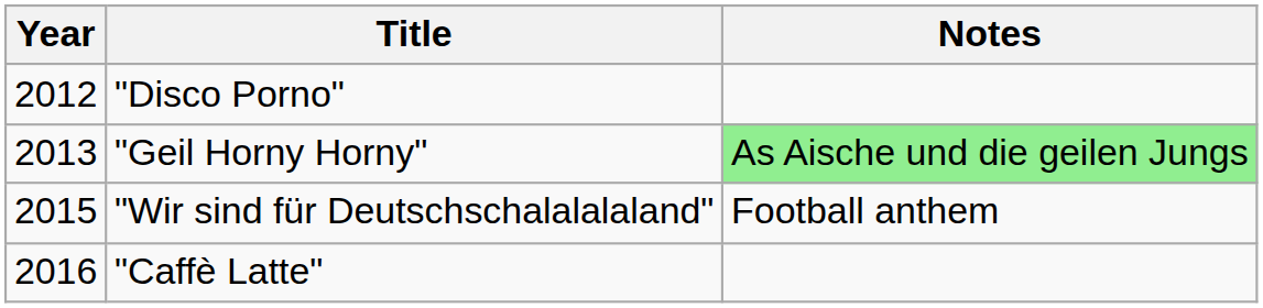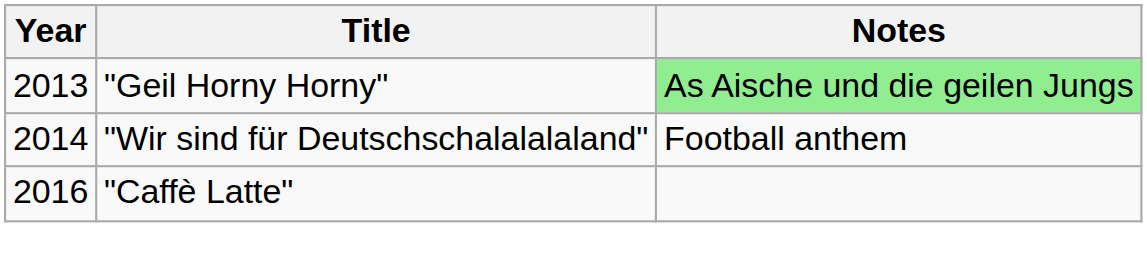- row: 2012 | "Disco Porno"
"Wir sind für Deutschschalalalaland" | Year: 2015 -> 2014
